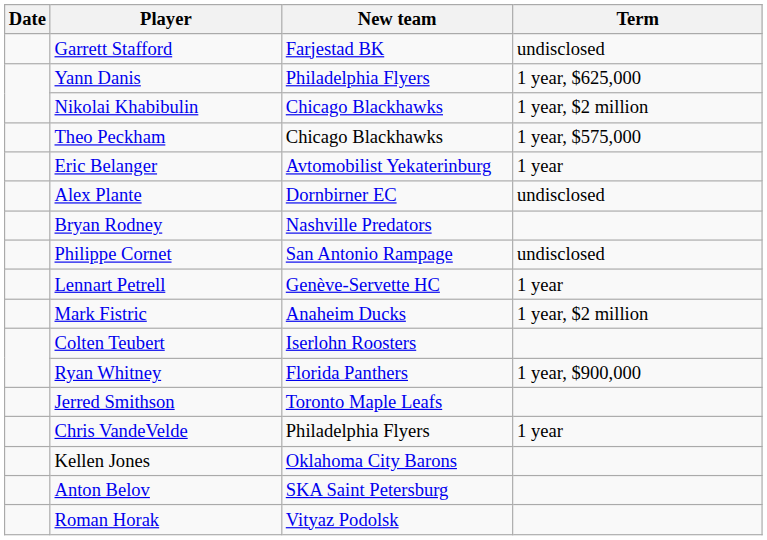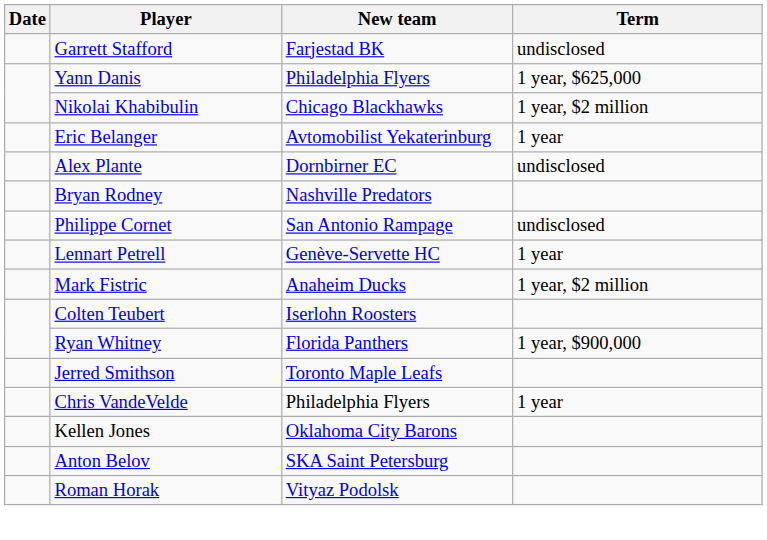- row: Theo Peckham | Chicago Blackhawks | 1 year, $575,000
